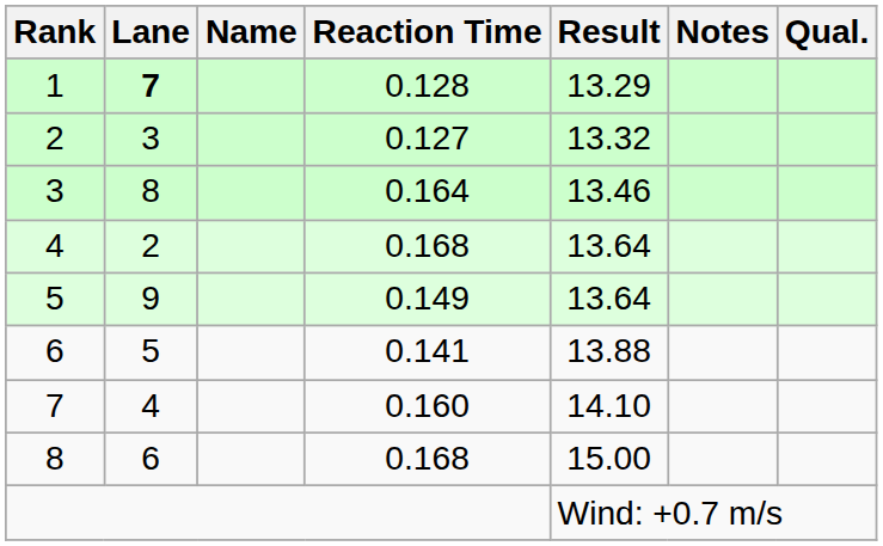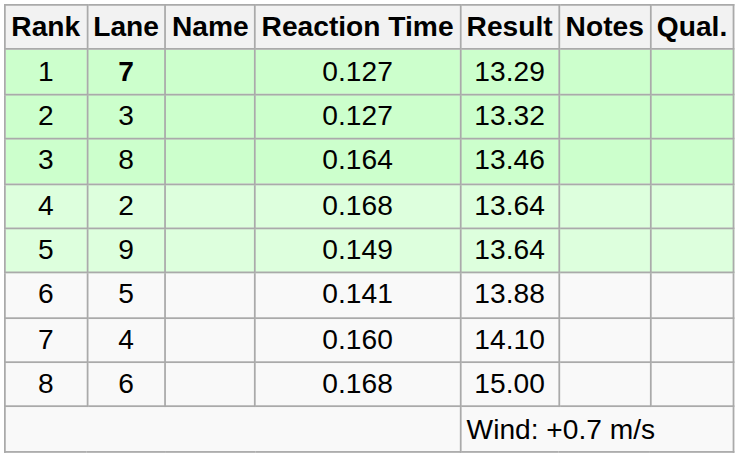1 | Reaction Time: 0.128 -> 0.127
